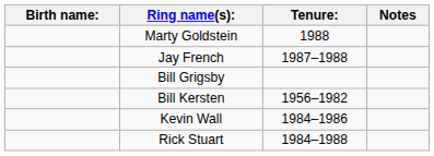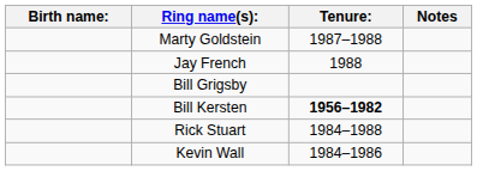Marty Goldstein | Tenure:: 1988 -> 1987–1988
Jay French | Tenure:: 1987–1988 -> 1988
Bill Kersten | Tenure:: normal -> bold
rows swapped: Rick Stuart <-> Kevin Wall
